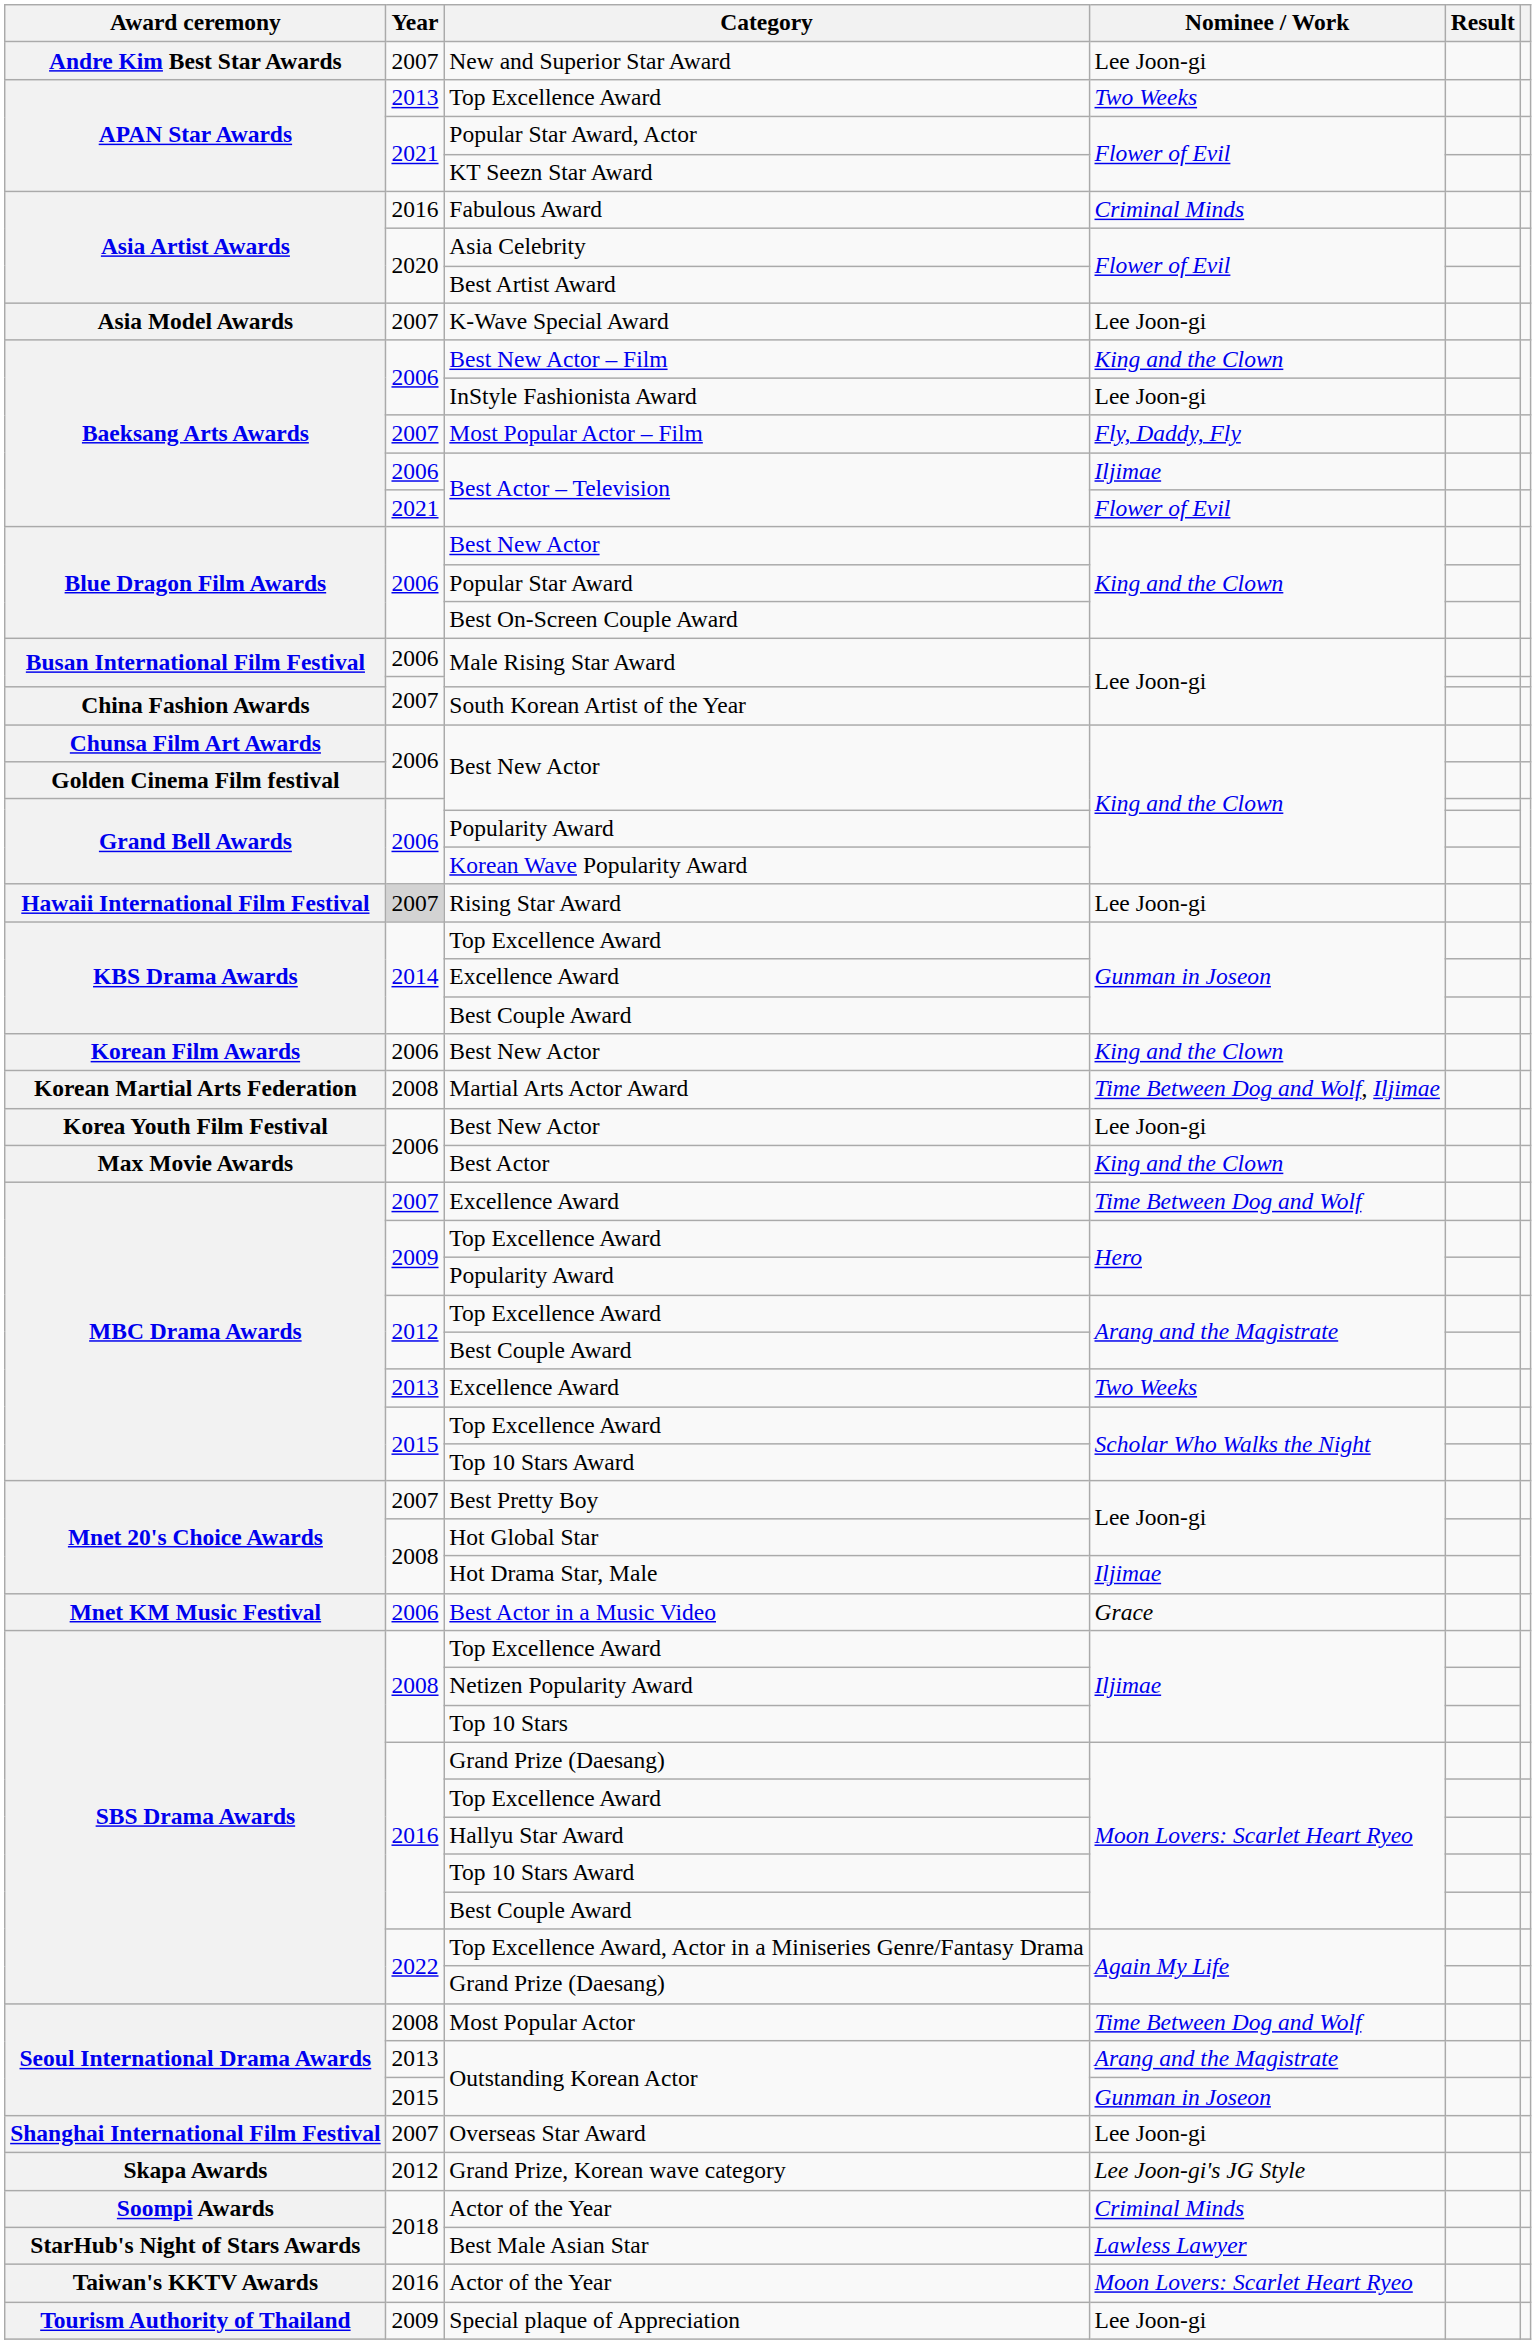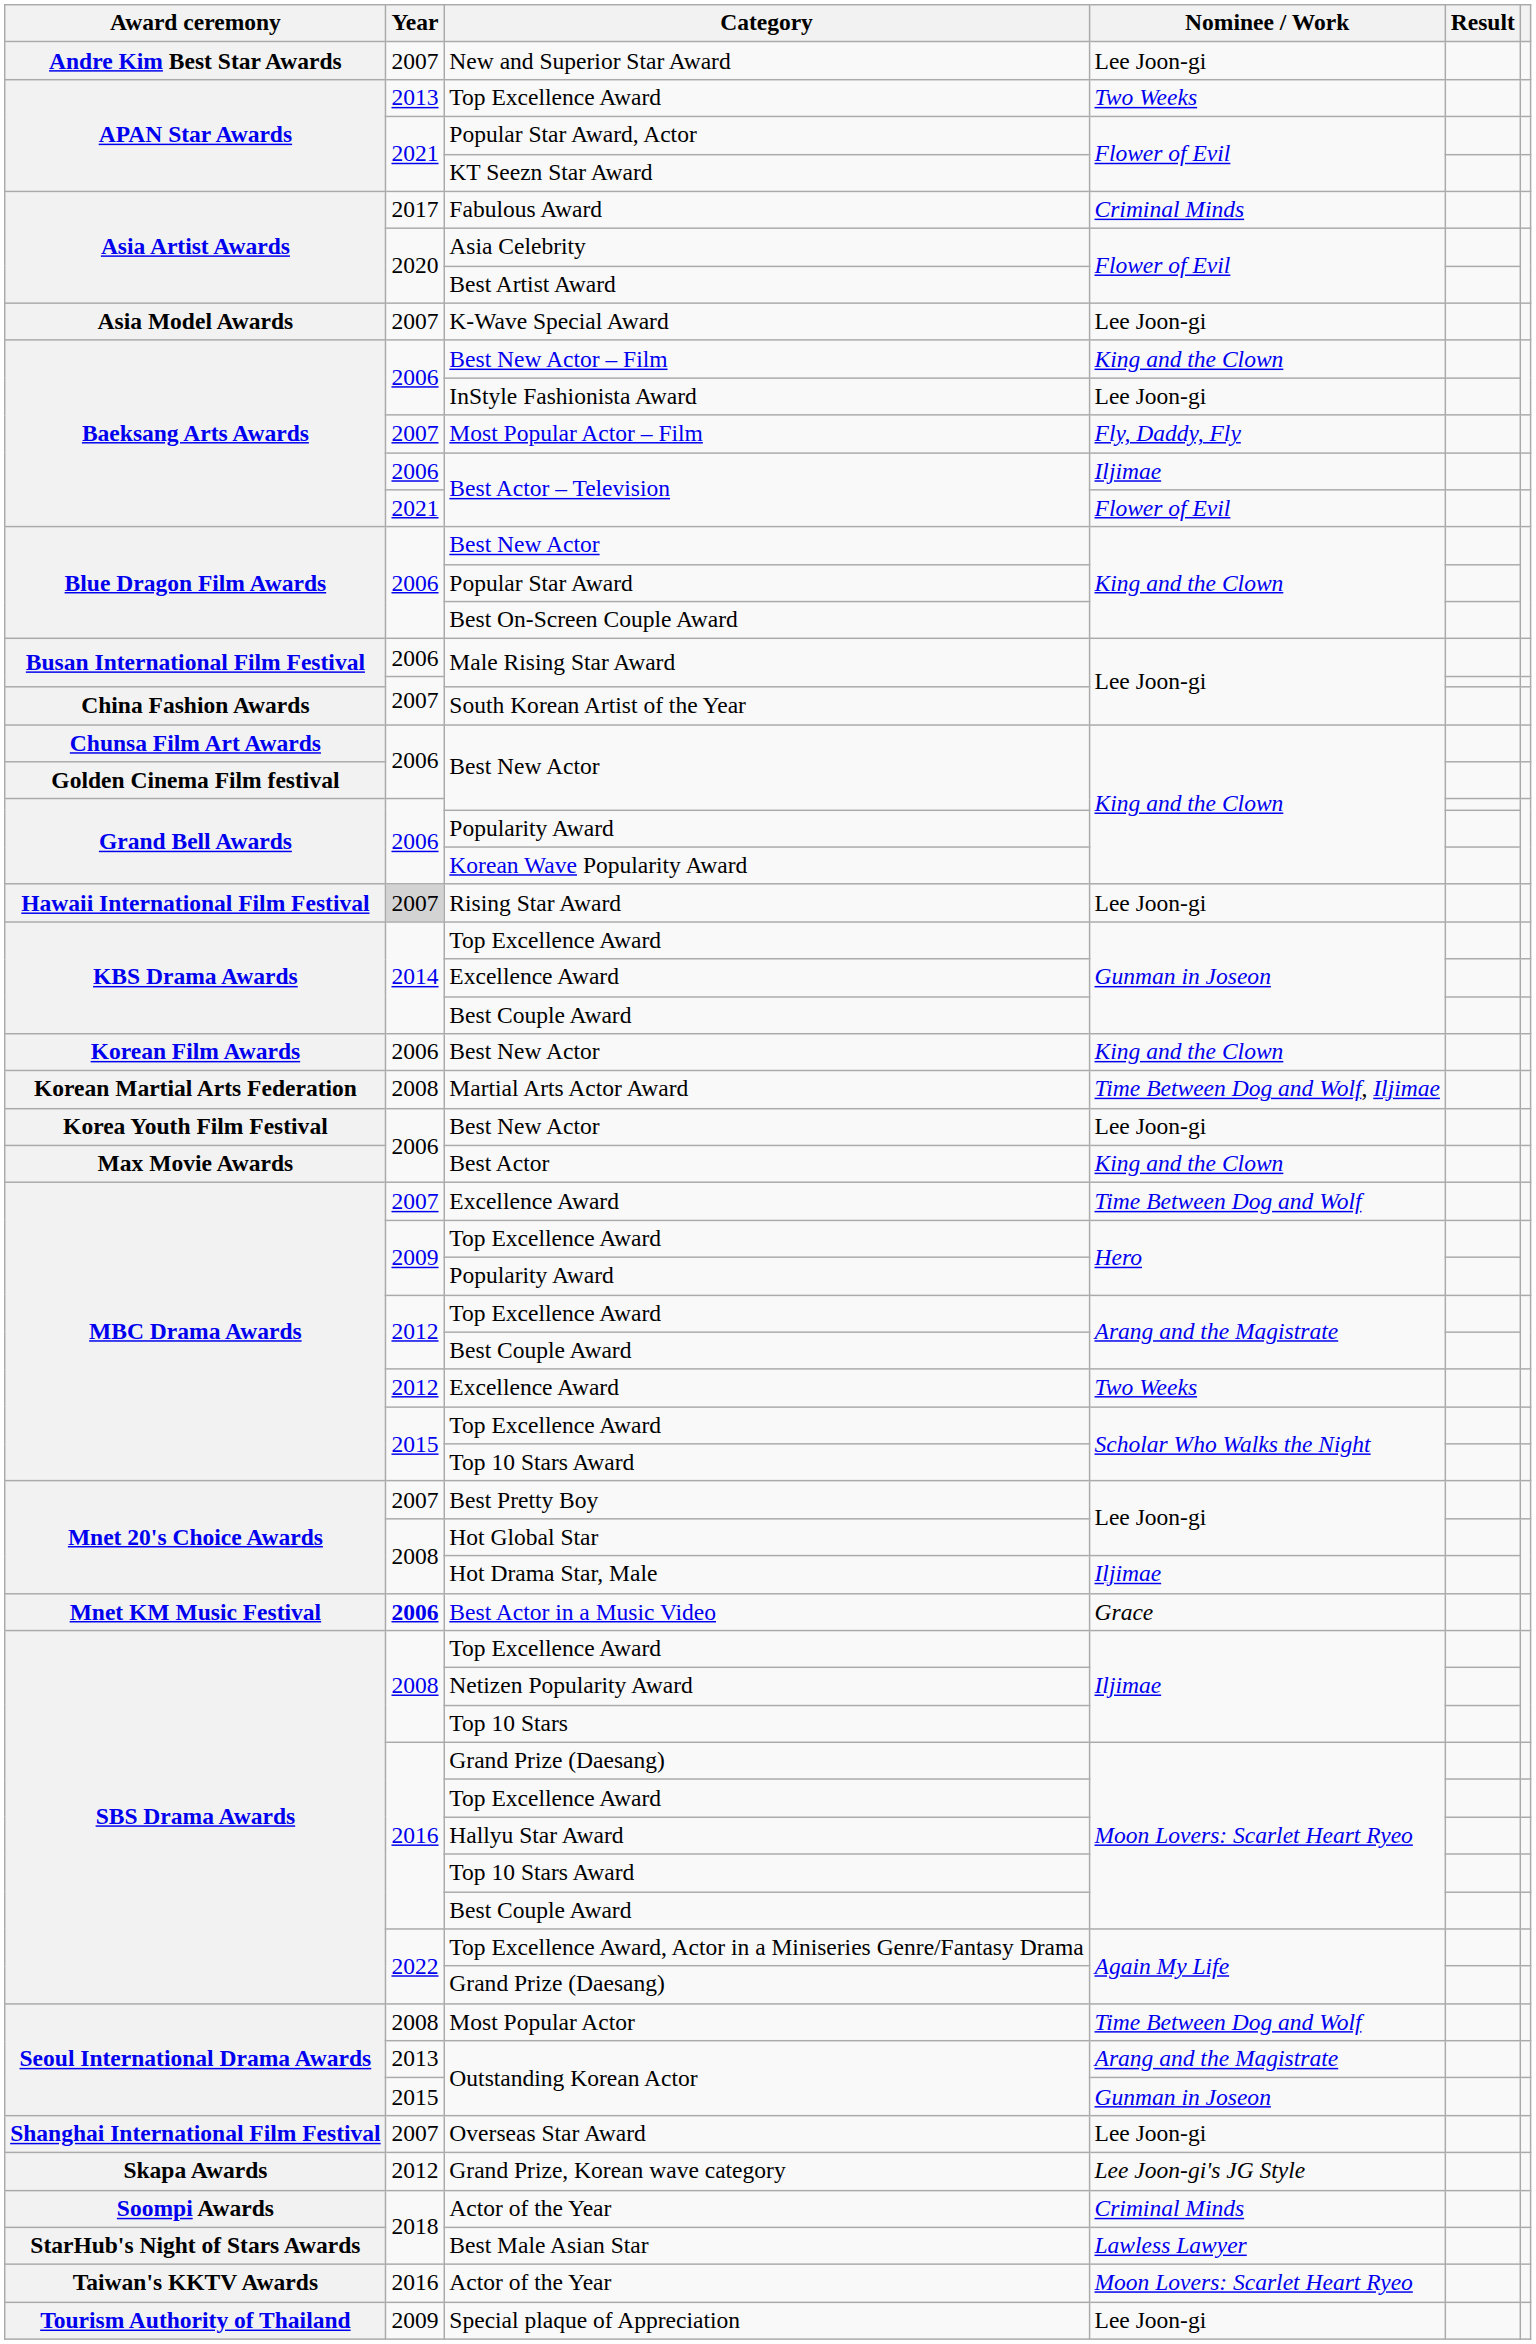Fabulous Award | Year: 2016 -> 2017
Excellence Award / Two Weeks | Year: 2013 -> 2012
Best Actor in a Music Video | Year: normal -> bold
